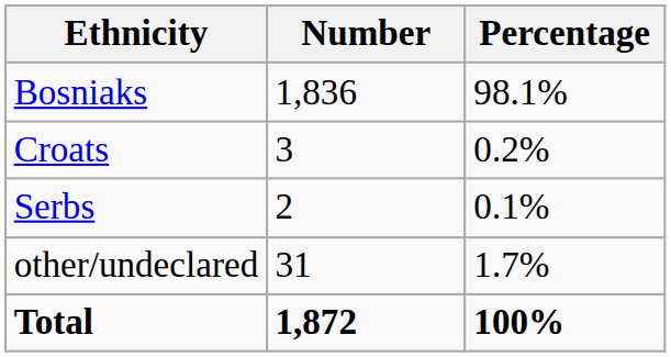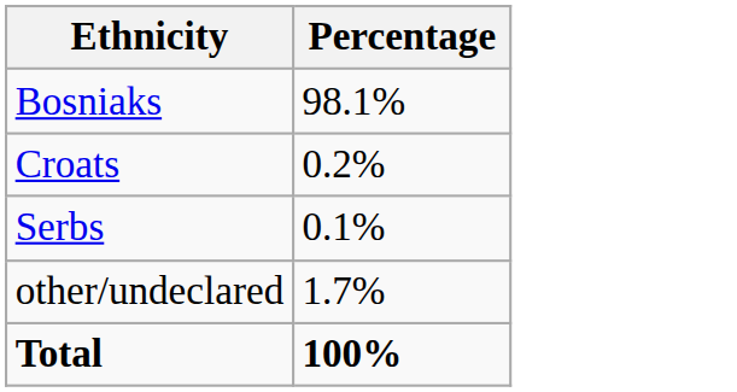- column: Number | 1,836 | 3 | 2 | 31 | 1,872
